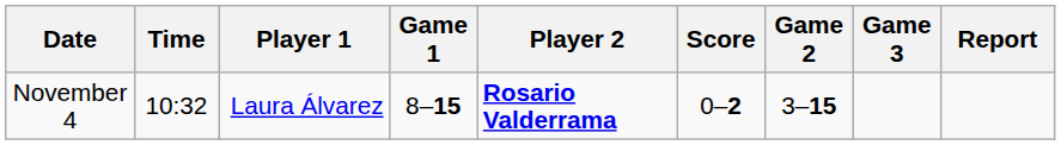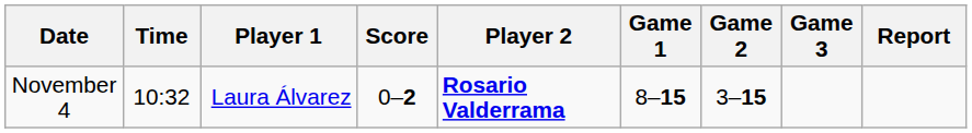columns swapped: Score <-> Game 1
